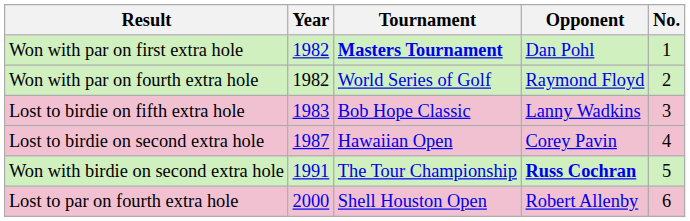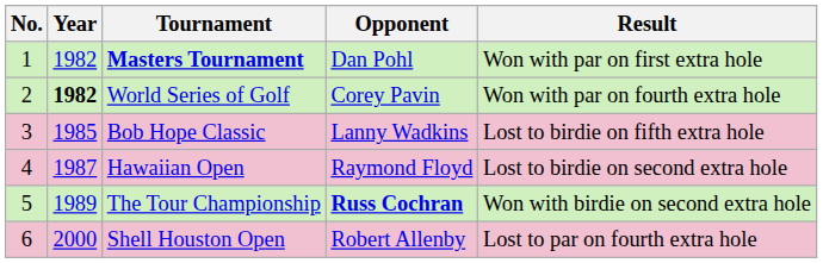columns swapped: No. <-> Result
World Series of Golf | Year: normal -> bold
World Series of Golf | Opponent: Raymond Floyd -> Corey Pavin
Bob Hope Classic | Year: 1983 -> 1985
Hawaiian Open | Opponent: Corey Pavin -> Raymond Floyd
The Tour Championship | Year: 1991 -> 1989
